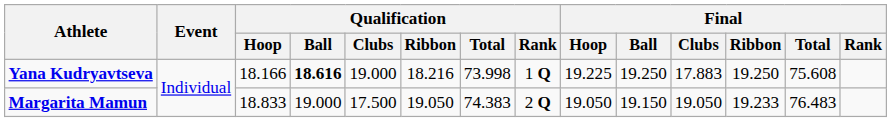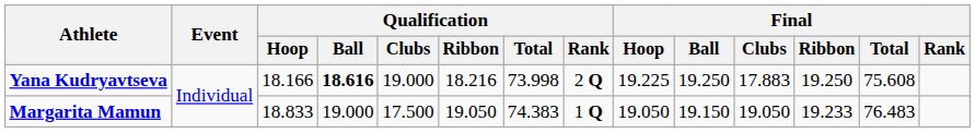Yana Kudryavtseva | Qualification / Rank: 1 Q -> 2 Q
Margarita Mamun | Qualification / Rank: 2 Q -> 1 Q
